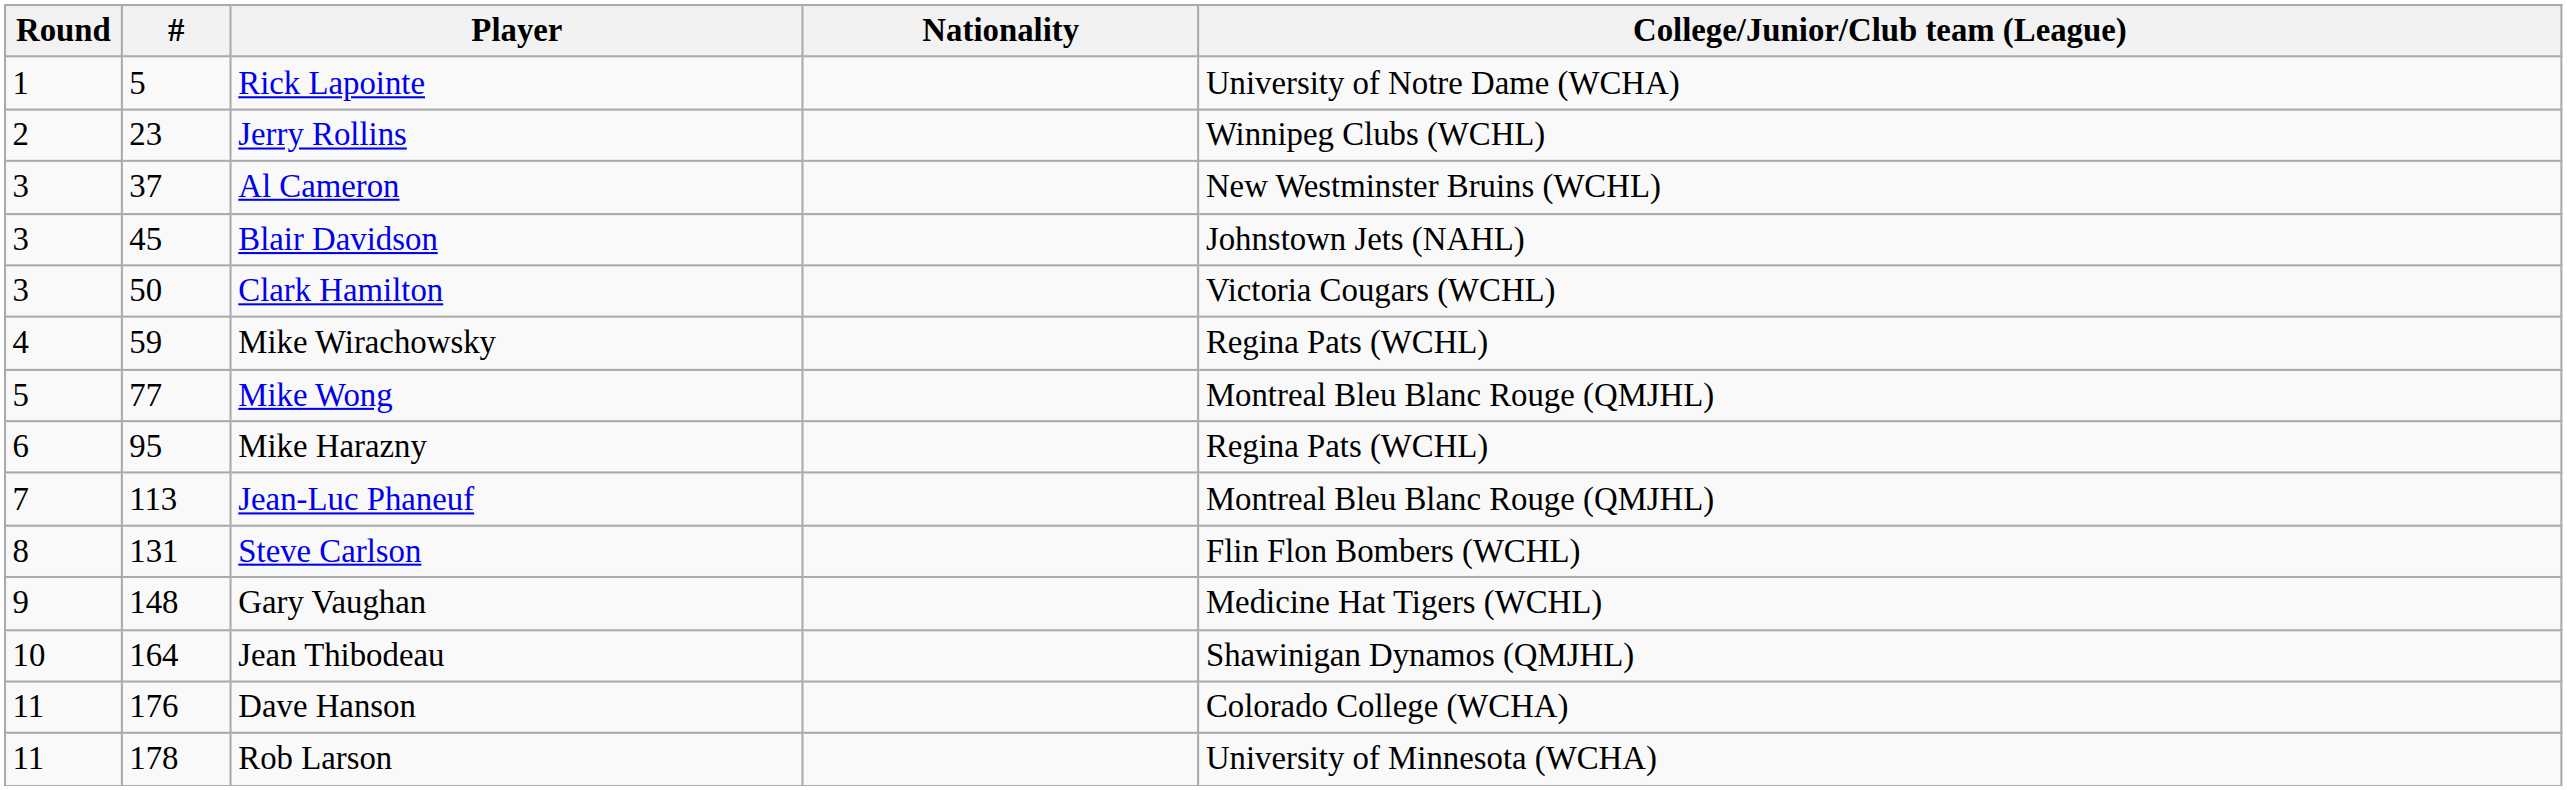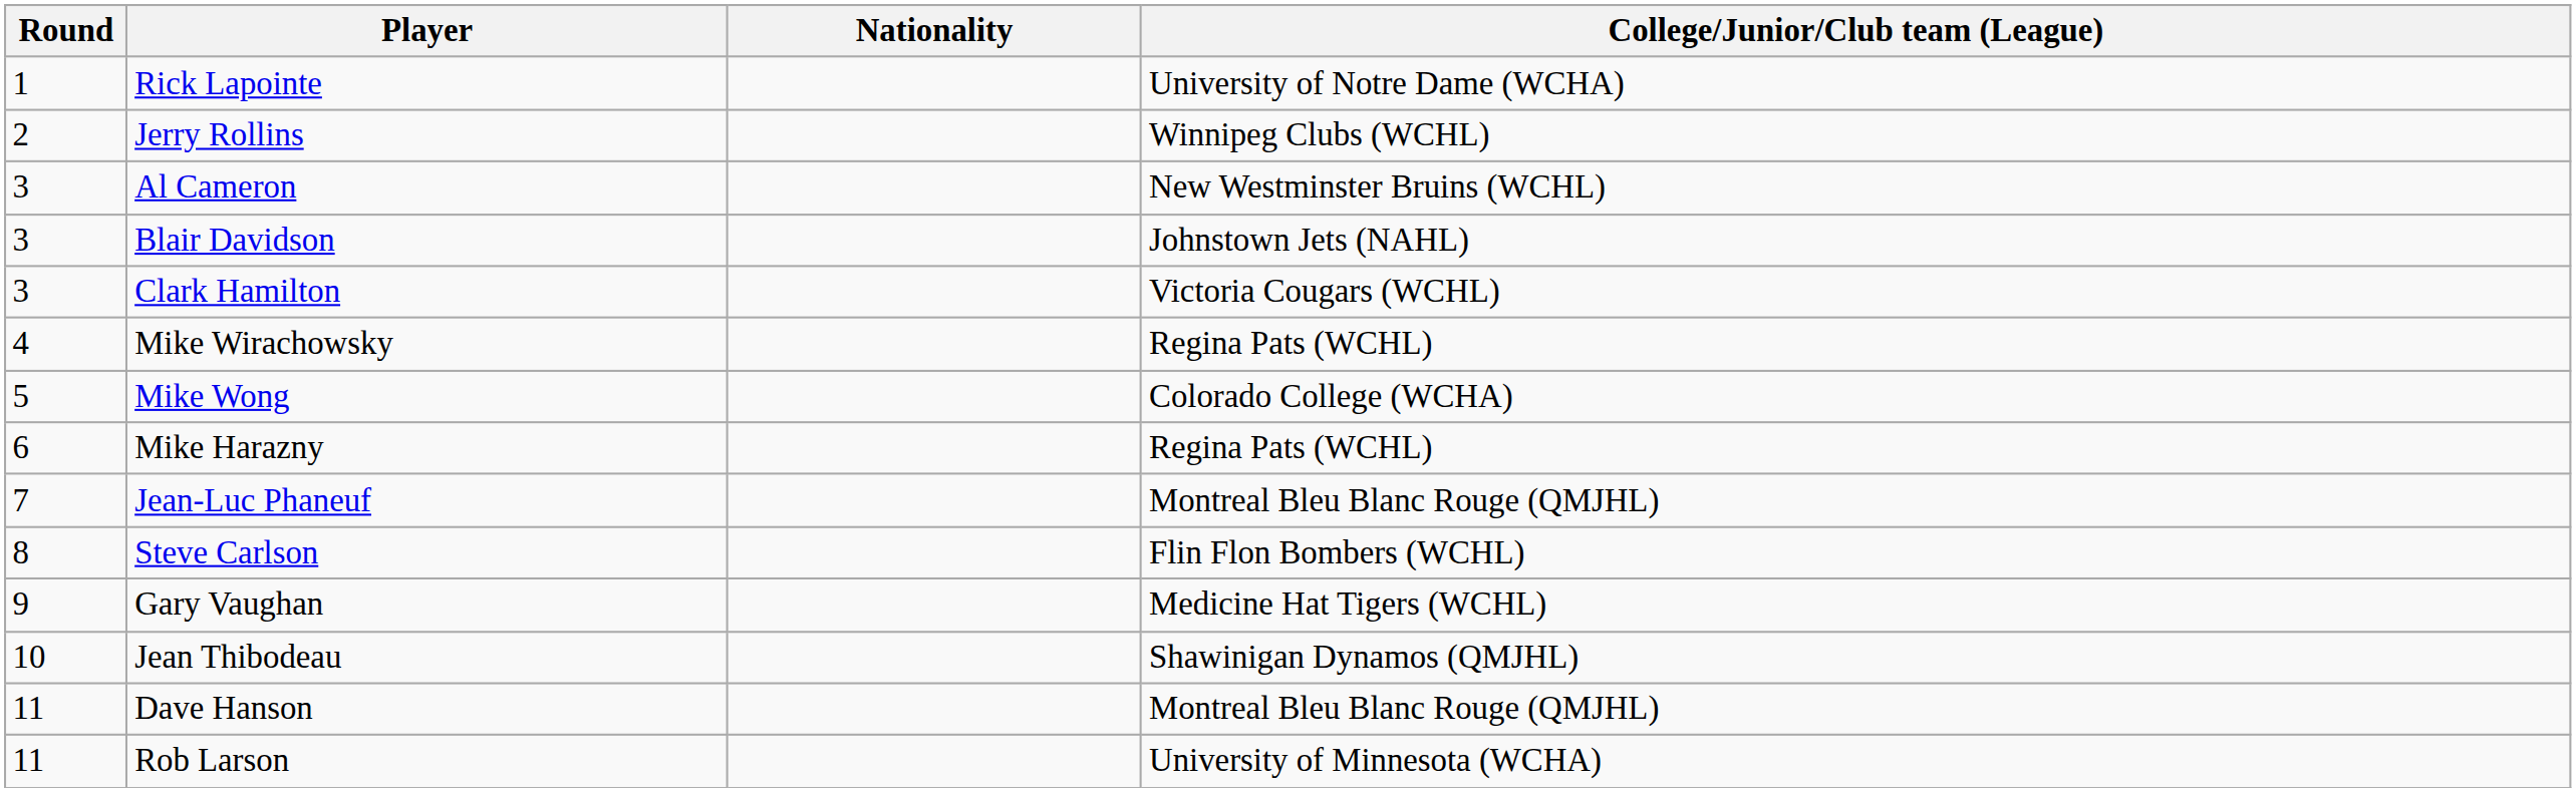- column: # | 5 | 23 | 37 | 45 | 50 | 59 | 77 | 95 | 113 | 131 | 148 | 164 | 176 | 178
Mike Wong | College/Junior/Club team (League): Montreal Bleu Blanc Rouge (QMJHL) -> Colorado College (WCHA)
Dave Hanson | College/Junior/Club team (League): Colorado College (WCHA) -> Montreal Bleu Blanc Rouge (QMJHL)
